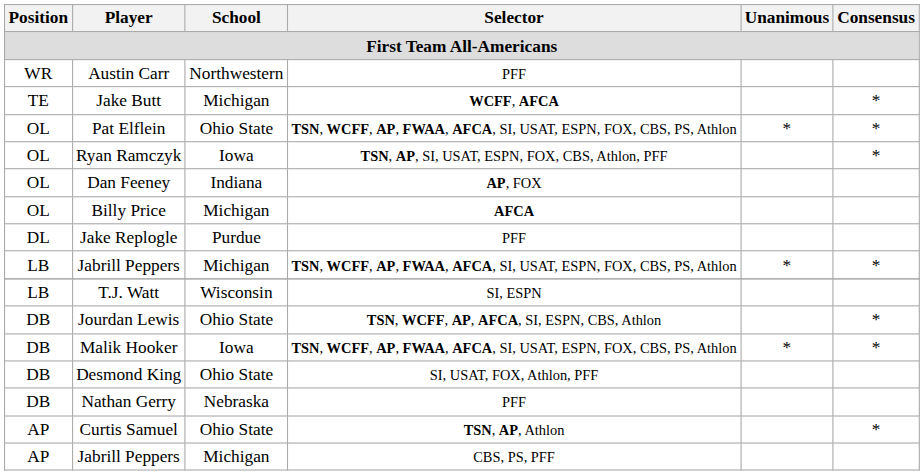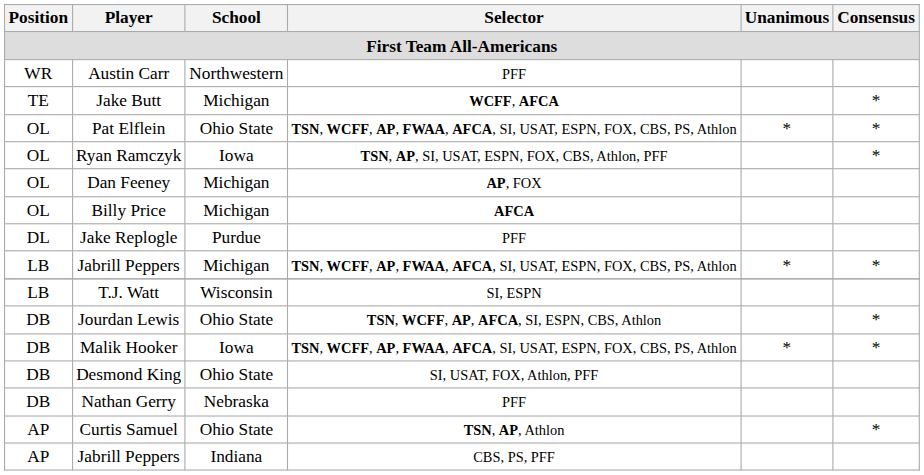Dan Feeney | School: Indiana -> Michigan
Jabrill Peppers / CBS, PS, PFF | School: Michigan -> Indiana
